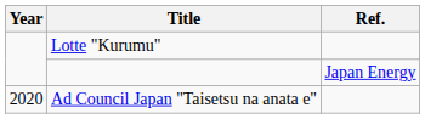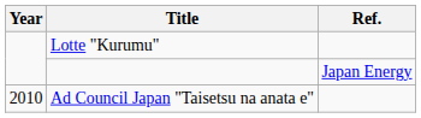Ad Council Japan "Taisetsu na anata e" | Year: 2020 -> 2010
